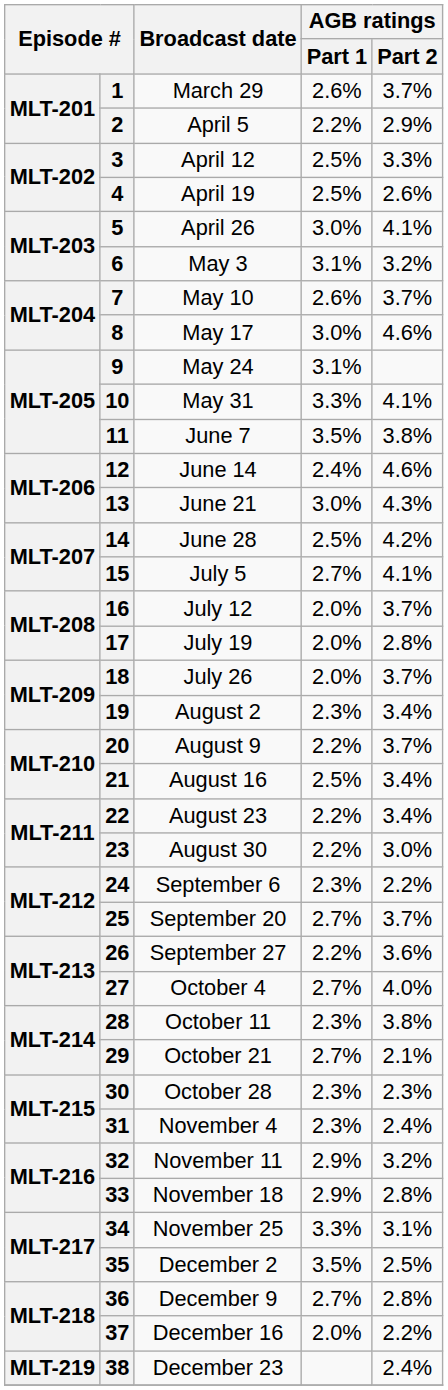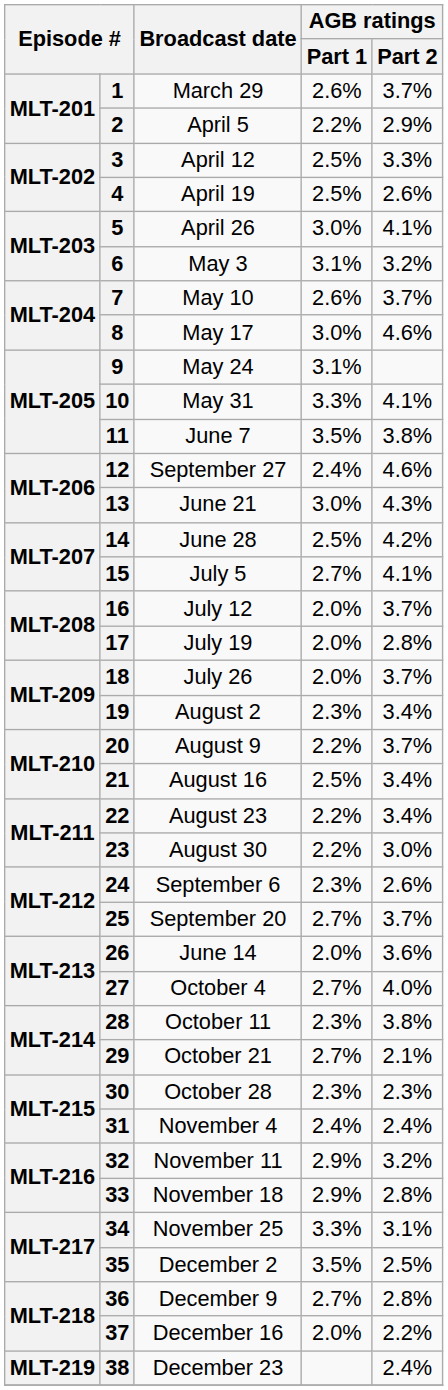12 | Broadcast date: June 14 -> September 27
24 | AGB ratings / Part 2: 2.2% -> 2.6%
26 | Broadcast date: September 27 -> June 14
26 | AGB ratings / Part 1: 2.2% -> 2.0%
31 | AGB ratings / Part 1: 2.3% -> 2.4%
